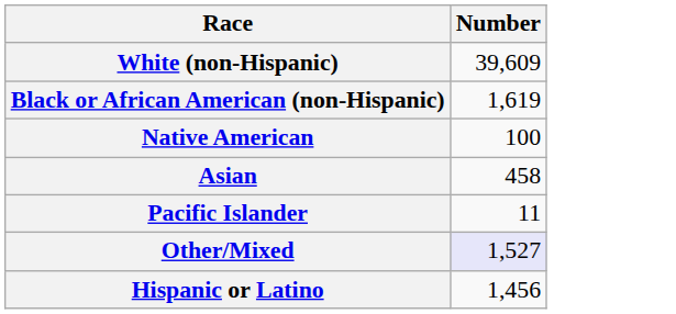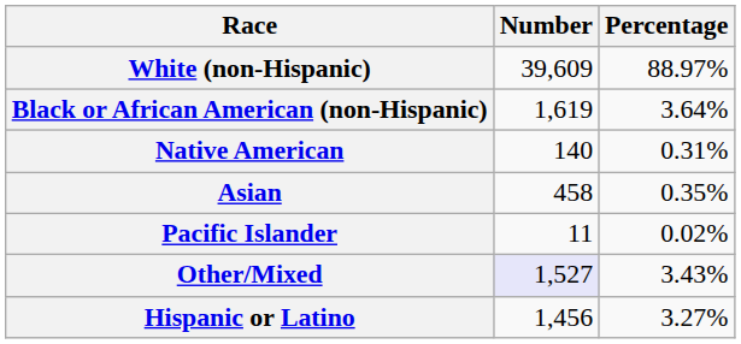+ column: Percentage | 88.97% | 3.64% | 0.31% | 0.35% | 0.02% | 3.43% | 3.27%
Native American | Number: 100 -> 140
